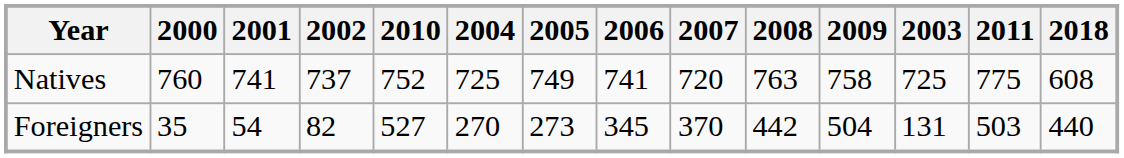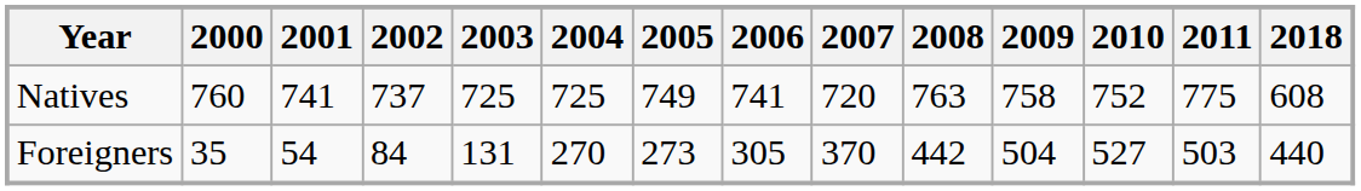columns swapped: 2003 <-> 2010
Foreigners | 2002: 82 -> 84
Foreigners | 2006: 345 -> 305
